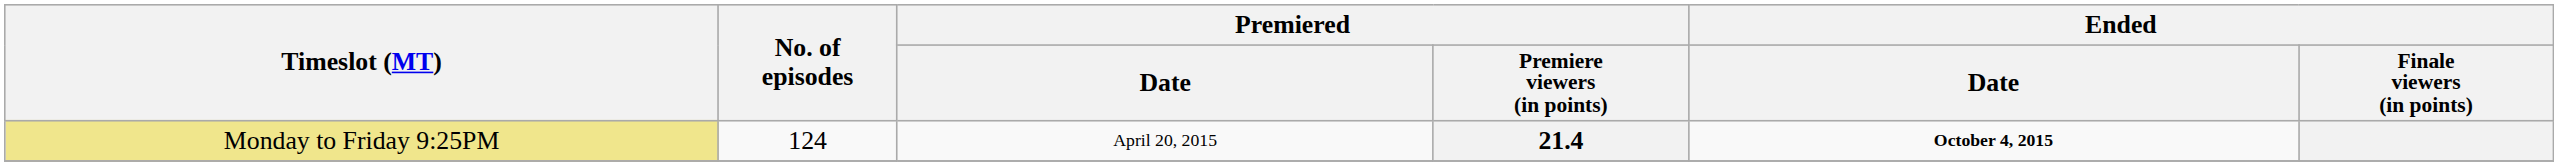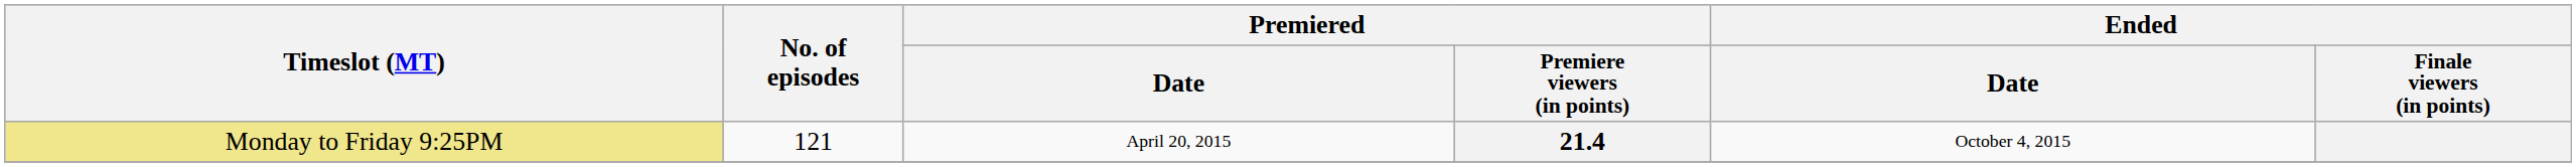21.4 | No. of episodes: 124 -> 121
21.4 | Ended / Date: bold -> normal
